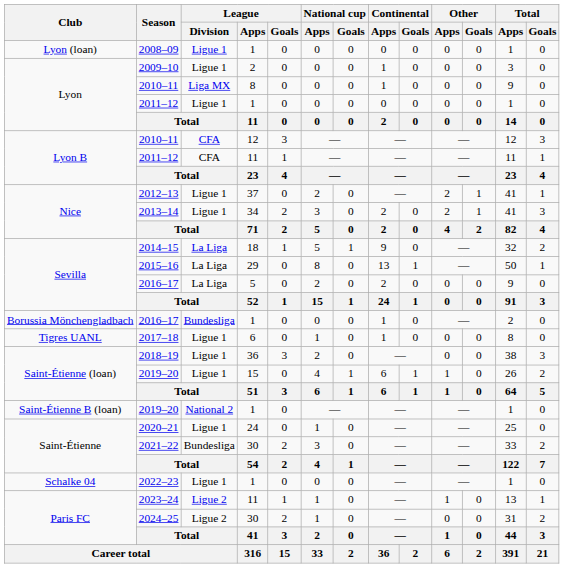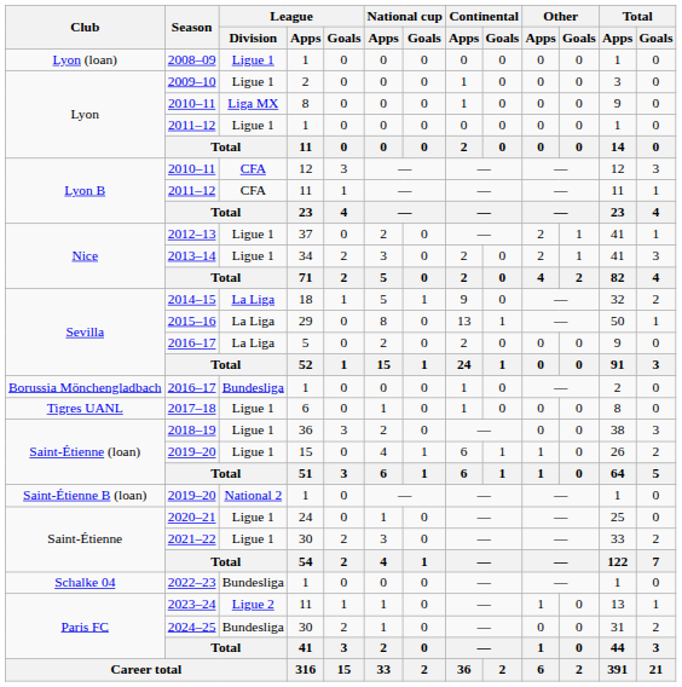2021–22 | League / Division: Bundesliga -> Ligue 1
2022–23 | League / Division: Ligue 1 -> Bundesliga
2024–25 | League / Division: Ligue 2 -> Bundesliga
